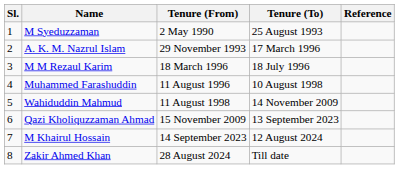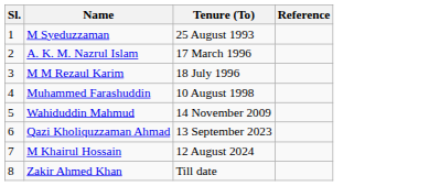- column: Tenure (From) | 2 May 1990 | 29 November 1993 | 18 March 1996 | 11 August 1996 | 11 August 1998 | 15 November 2009 | 14 September 2023 | 28 August 2024
